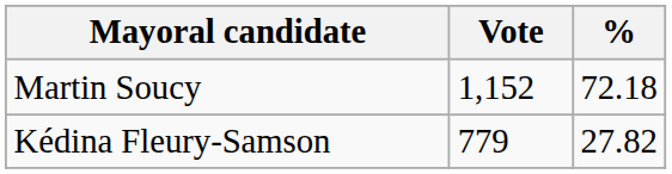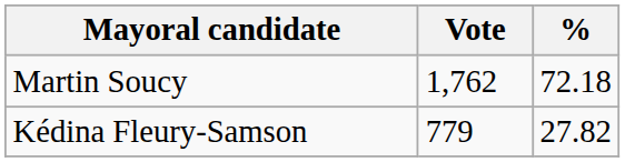Martin Soucy | Vote: 1,152 -> 1,762
